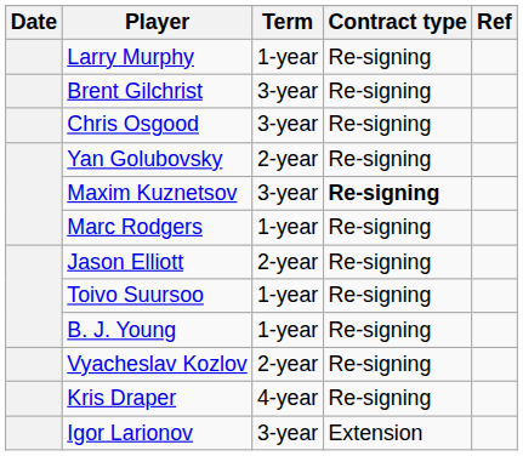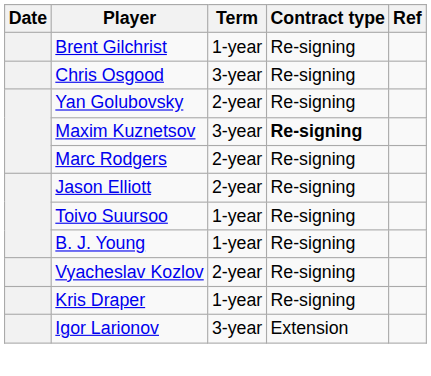- row: Larry Murphy | 1-year | Re-signing
Brent Gilchrist | Term: 3-year -> 1-year
Marc Rodgers | Term: 1-year -> 2-year
Kris Draper | Term: 4-year -> 1-year
